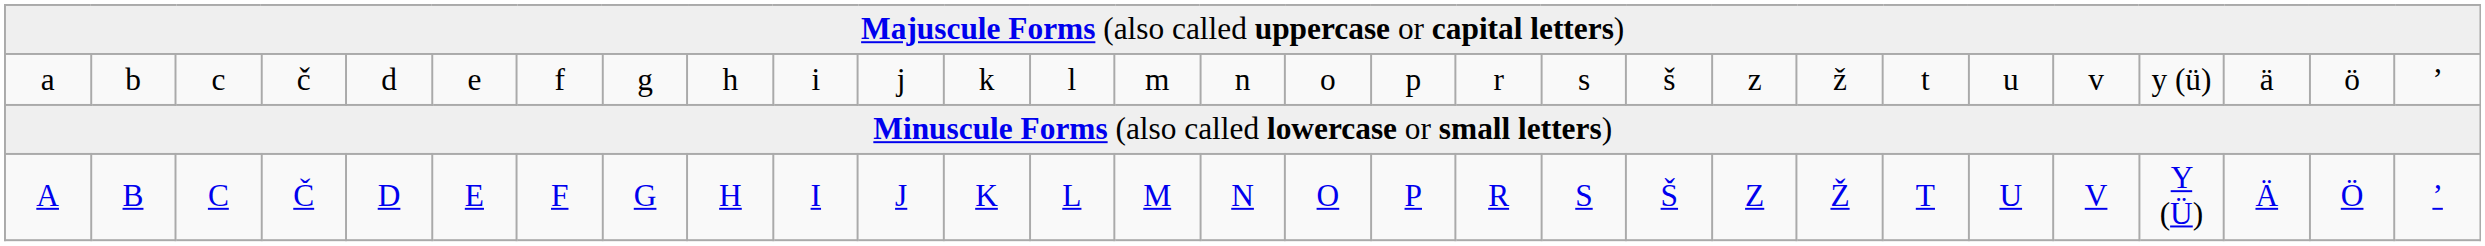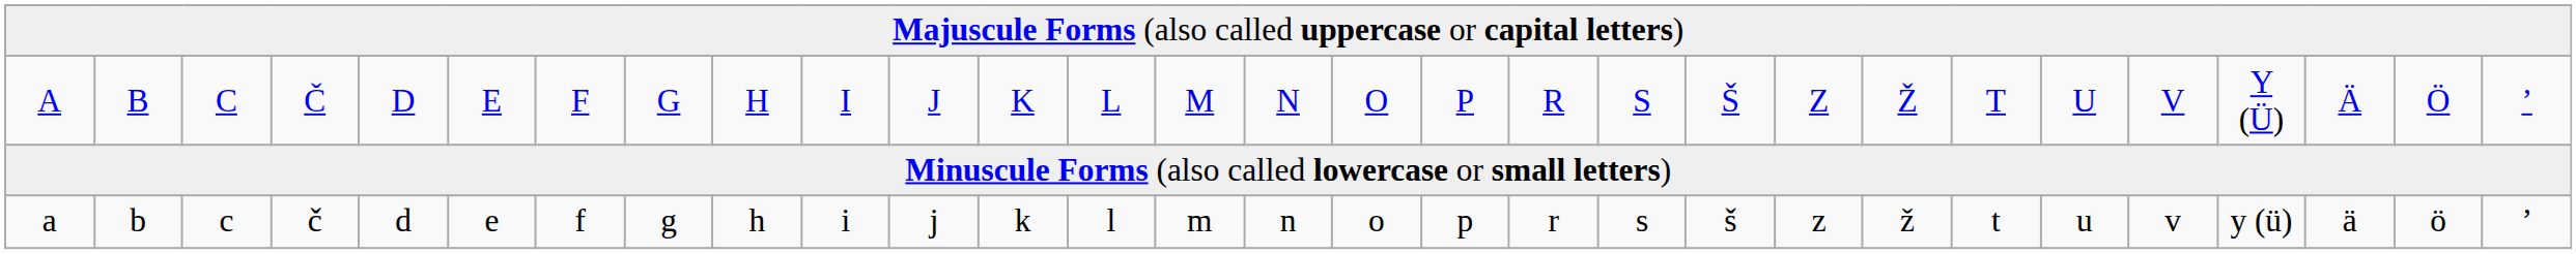rows swapped: A <-> a
